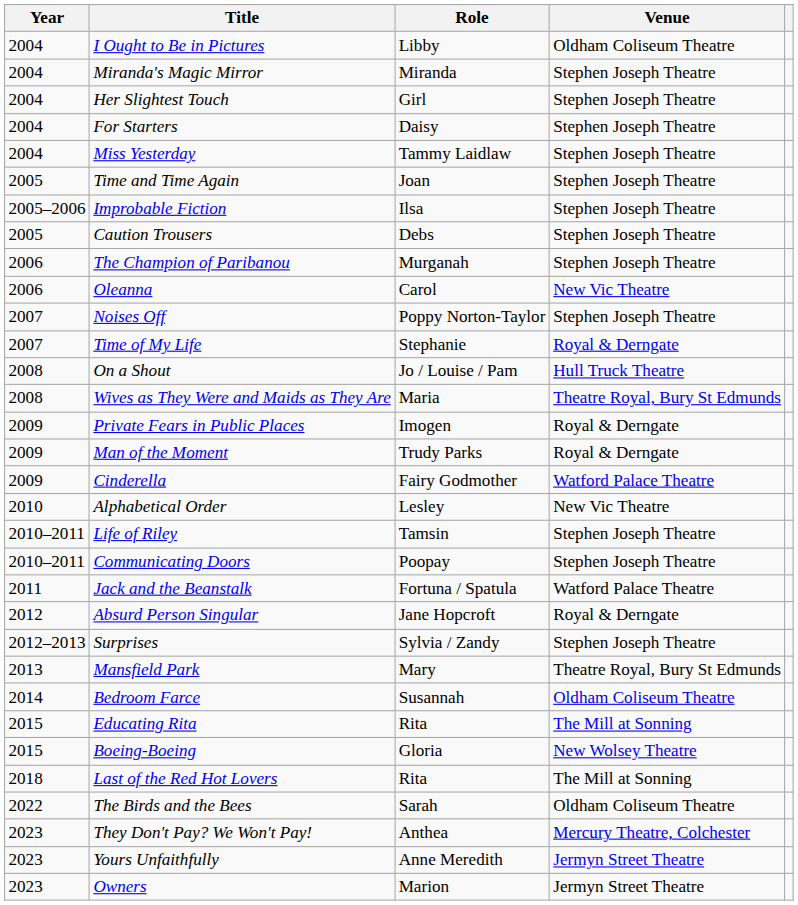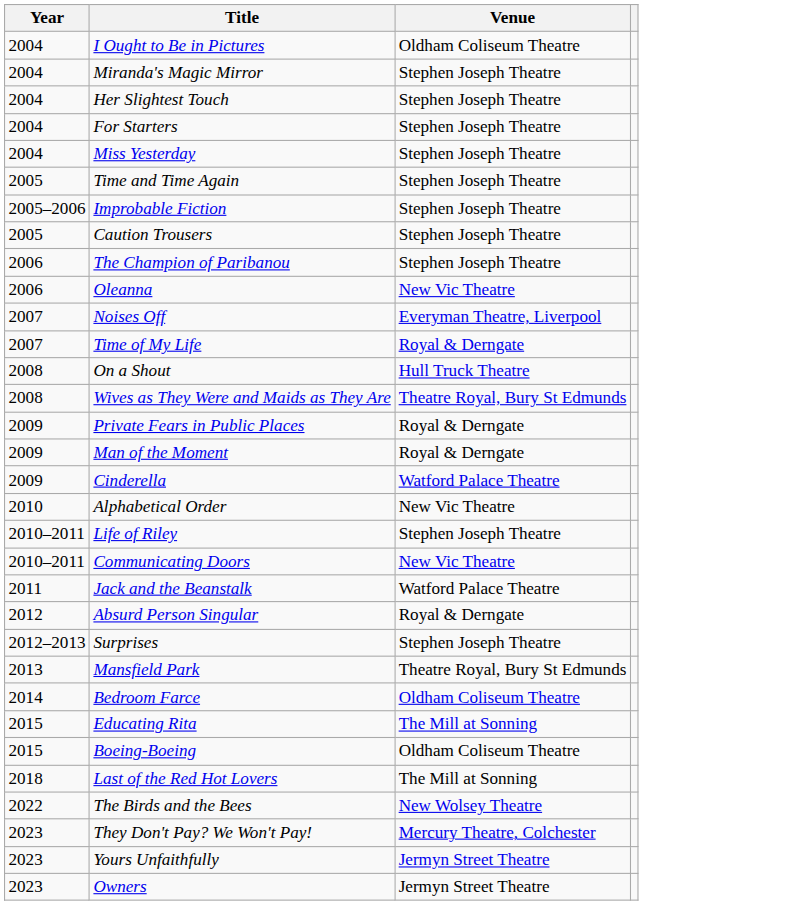- column: Role | Libby | Miranda | Girl | Daisy | Tammy Laidlaw | Joan | Ilsa | Debs | Murganah | Carol | Poppy Norton-Taylor | Stephanie | Jo / Louise / Pam | Maria | Imogen | Trudy Parks | Fairy Godmother | Lesley | Tamsin | Poopay | Fortuna / Spatula | Jane Hopcroft | Sylvia / Zandy | Mary | Susannah | Rita | Gloria | Rita | Sarah | Anthea | Anne Meredith | Marion
Noises Off | Venue: Stephen Joseph Theatre -> Everyman Theatre, Liverpool
Communicating Doors | Venue: Stephen Joseph Theatre -> New Vic Theatre
Boeing-Boeing | Venue: New Wolsey Theatre -> Oldham Coliseum Theatre
The Birds and the Bees | Venue: Oldham Coliseum Theatre -> New Wolsey Theatre
